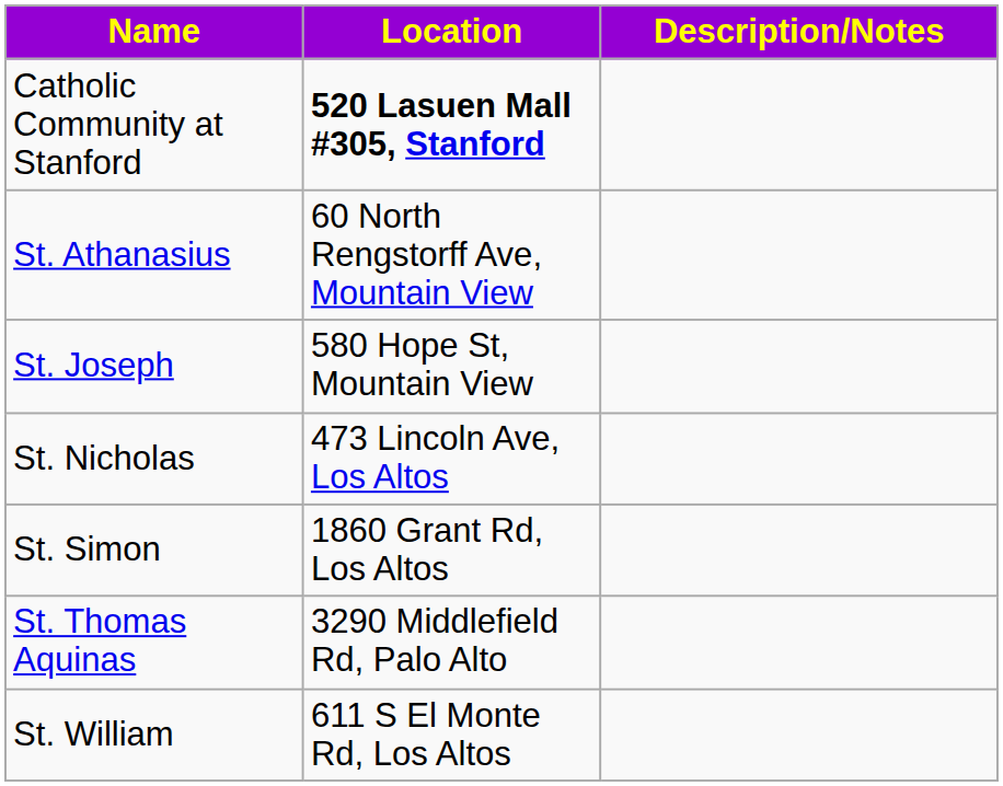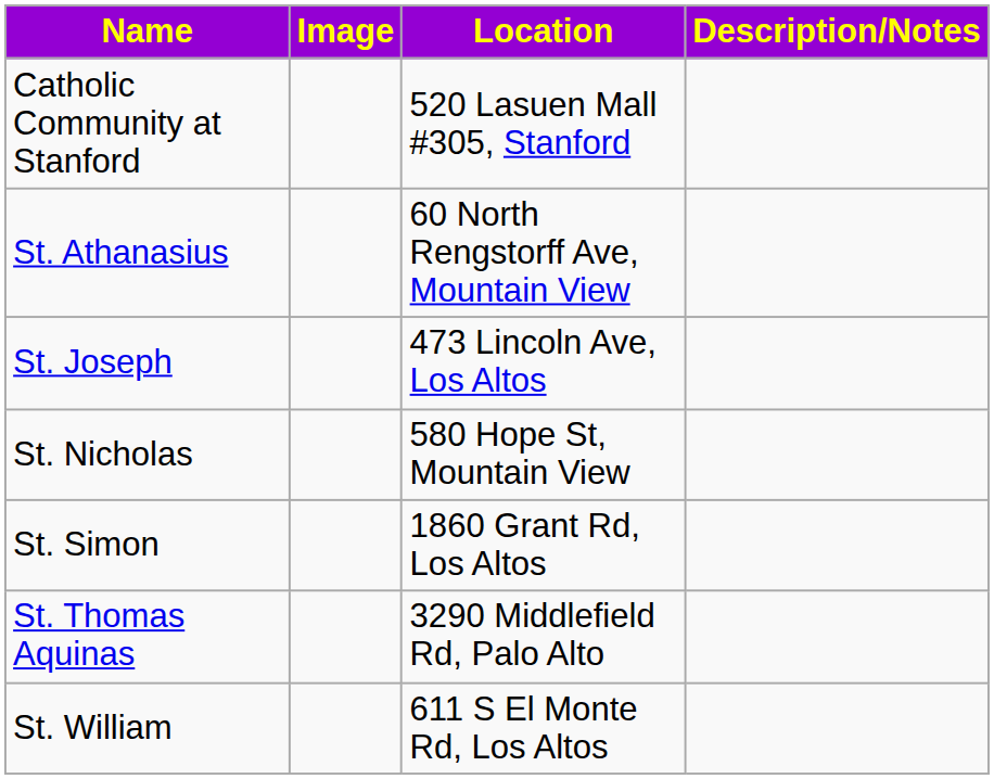+ column: Image
Catholic Community at Stanford | Location: bold -> normal
St. Joseph | Location: 580 Hope St, Mountain View -> 473 Lincoln Ave, Los Altos
St. Nicholas | Location: 473 Lincoln Ave, Los Altos -> 580 Hope St, Mountain View
